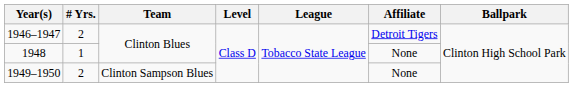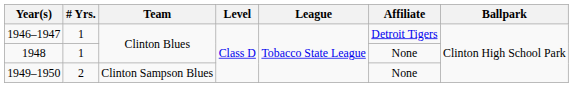1946–1947 | # Yrs.: 2 -> 1
